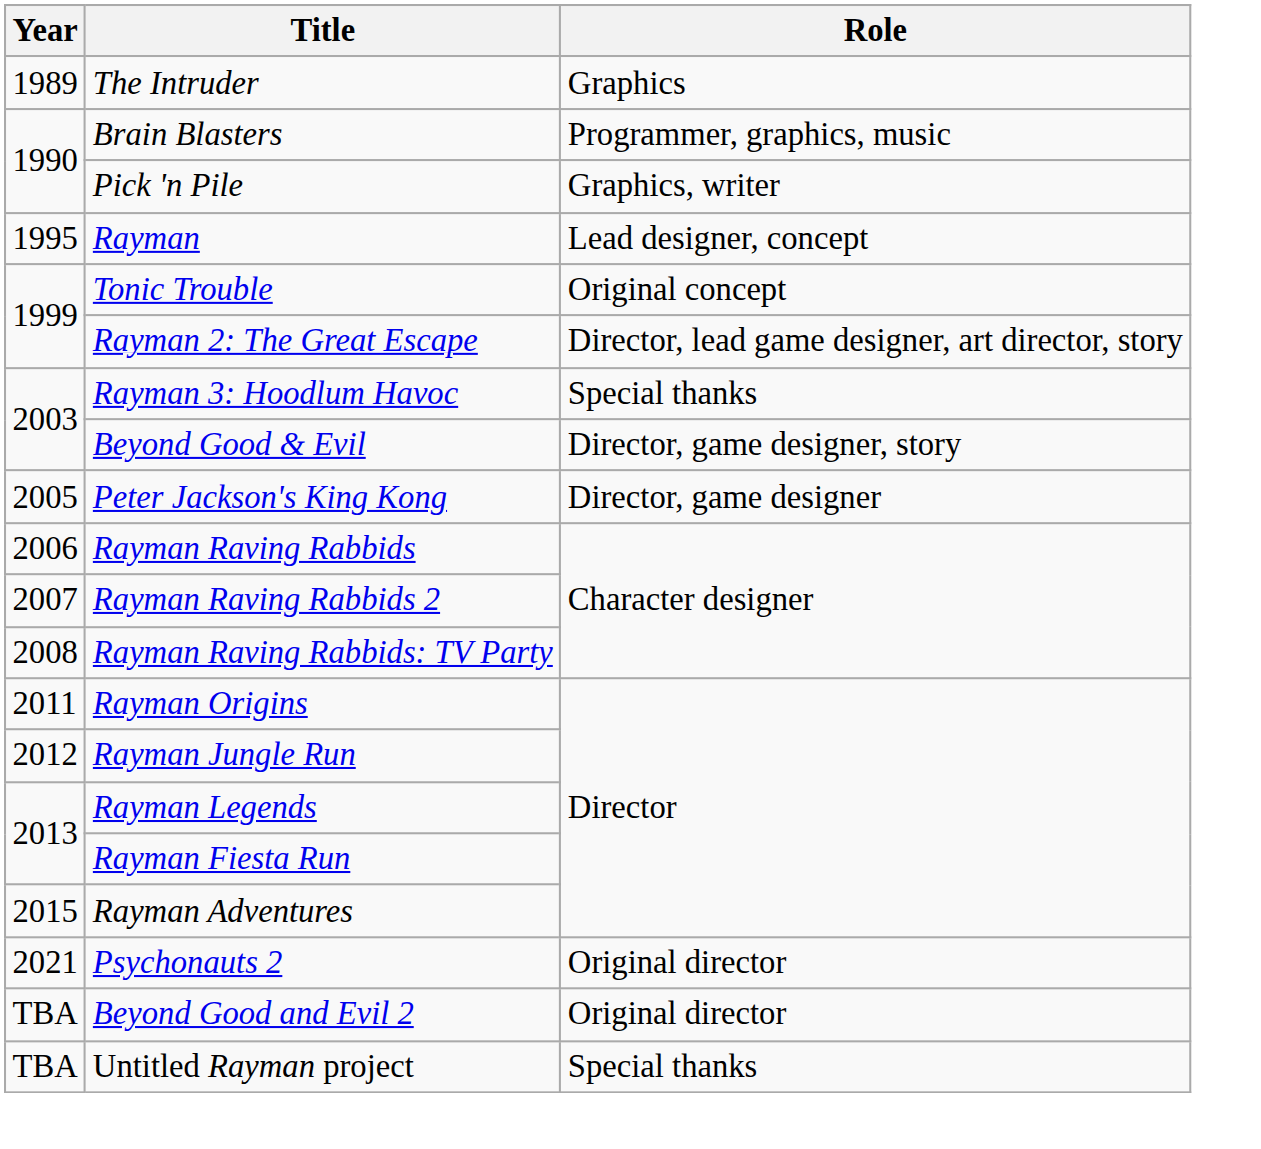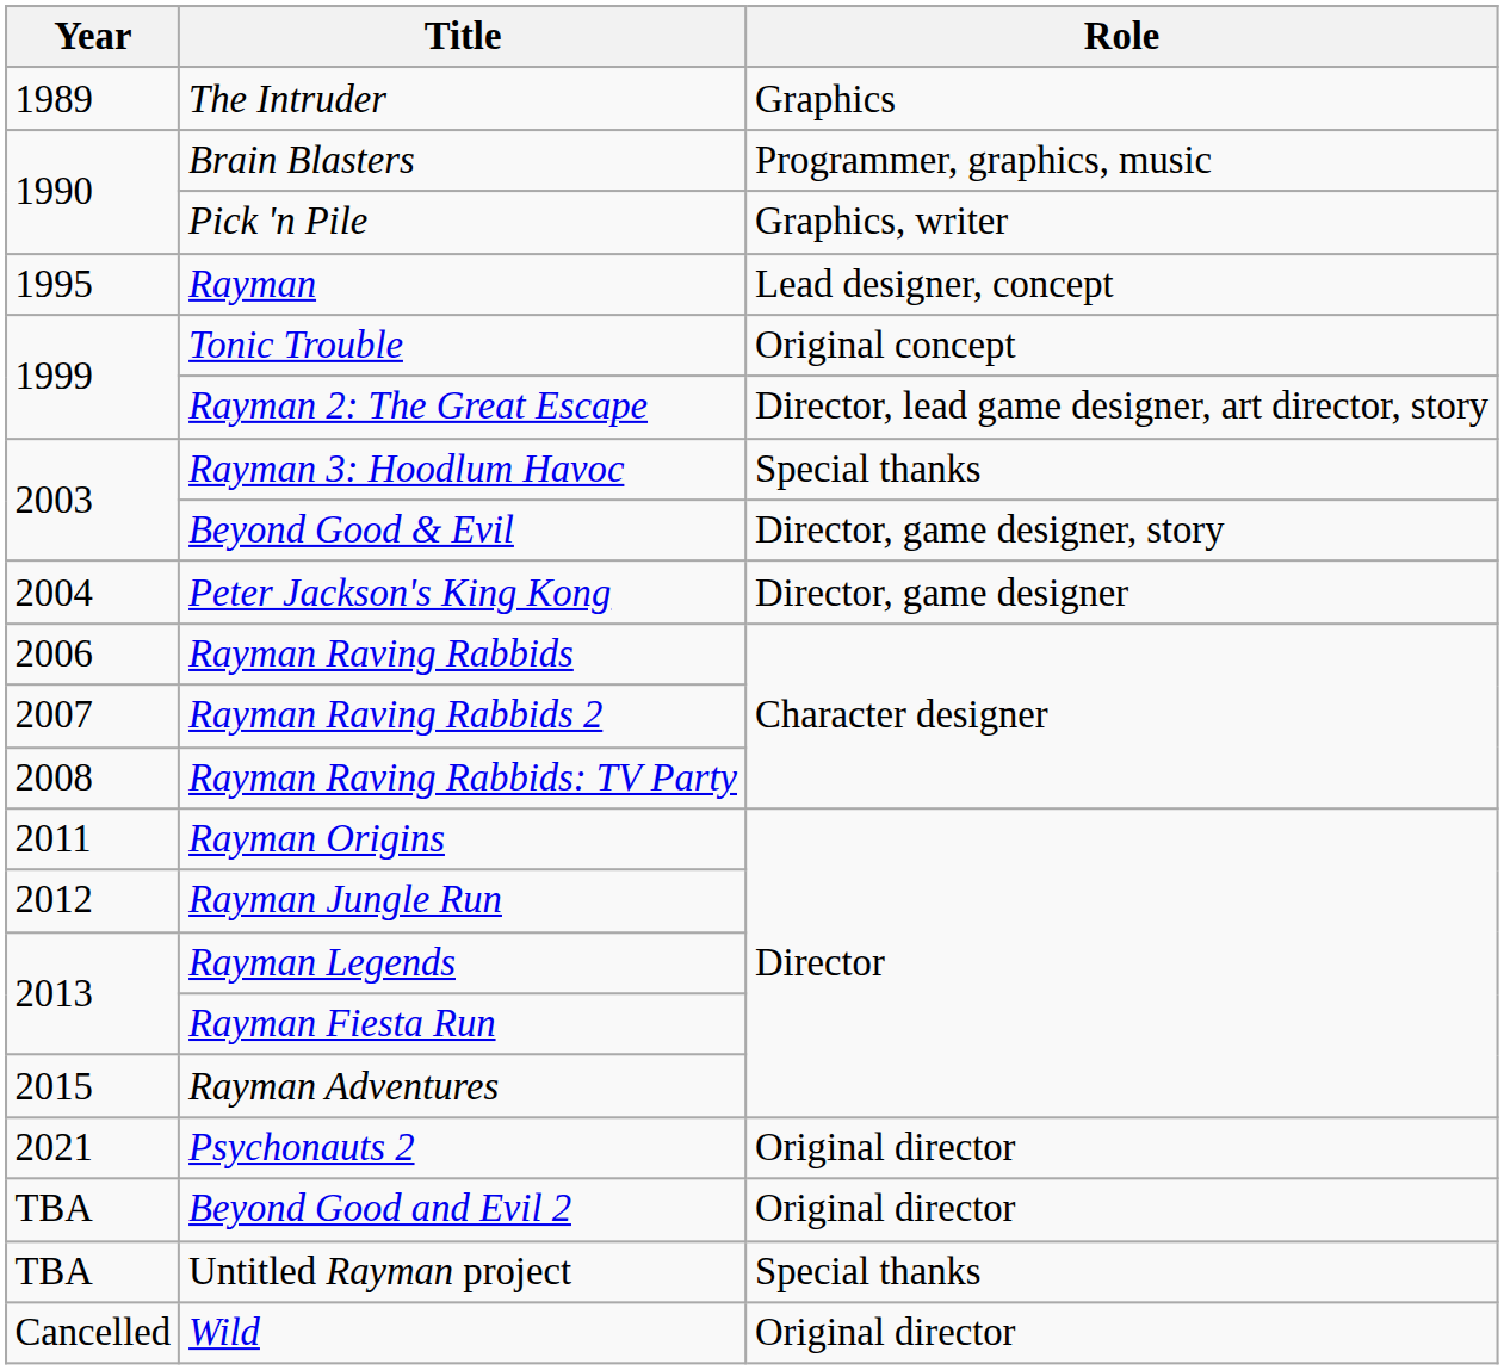Peter Jackson's King Kong | Year: 2005 -> 2004
+ row: Cancelled | Wild | Original director
